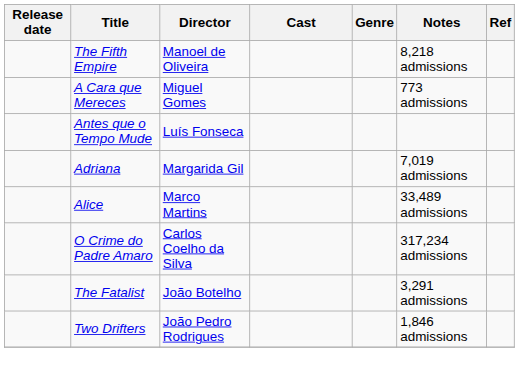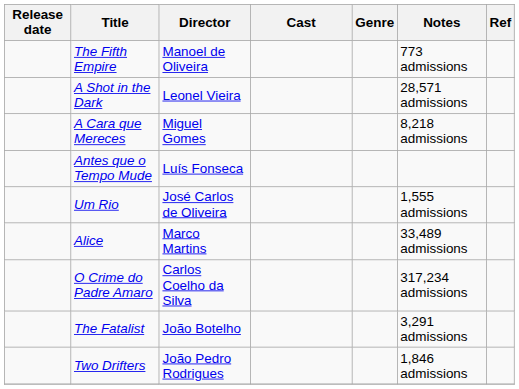The Fifth Empire | Notes: 8,218 admissions -> 773 admissions
+ row: A Shot in the Dark | Leonel Vieira | 28,571 admissions
A Cara que Mereces | Notes: 773 admissions -> 8,218 admissions
- row: Adriana | Margarida Gil | 7,019 admissions
+ row: Um Rio | José Carlos de Oliveira | 1,555 admissions
